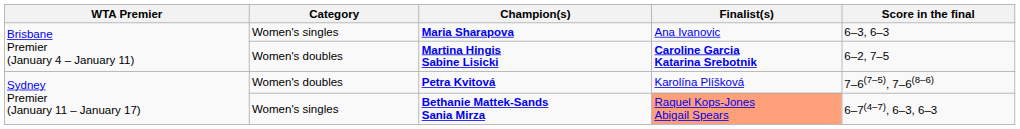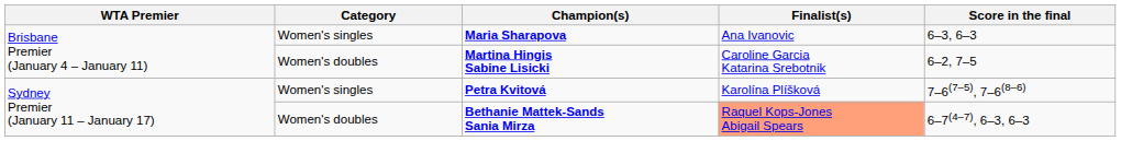Martina Hingis Sabine Lisicki | Finalist(s): bold -> normal
Petra Kvitová | Category: Women's doubles -> Women's singles
Bethanie Mattek-Sands Sania Mirza | Category: Women's singles -> Women's doubles
